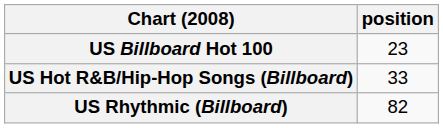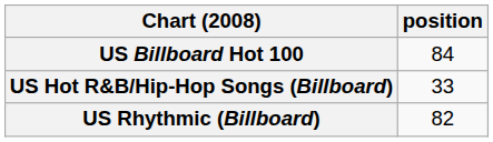US Billboard Hot 100 | position: 23 -> 84
